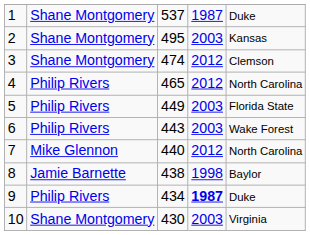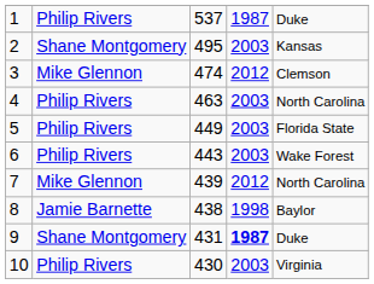1 | column 2: Shane Montgomery -> Philip Rivers
3 | column 2: Shane Montgomery -> Mike Glennon
4 | column 3: 465 -> 463
4 | column 4: 2012 -> 2003
7 | column 3: 440 -> 439
9 | column 2: Philip Rivers -> Shane Montgomery
9 | column 3: 434 -> 431
10 | column 2: Shane Montgomery -> Philip Rivers
